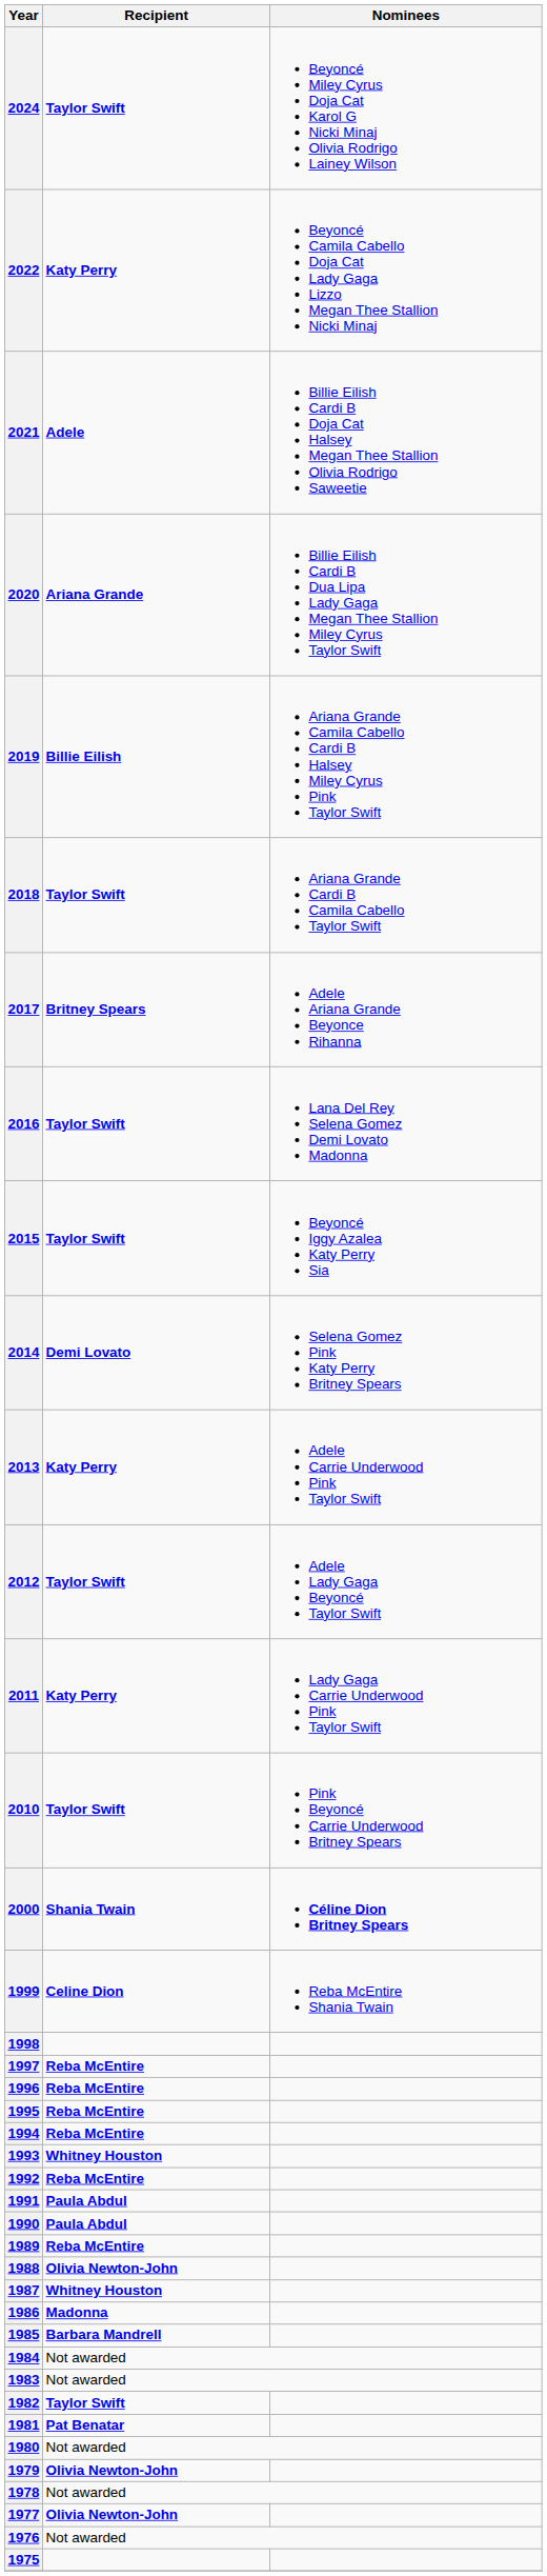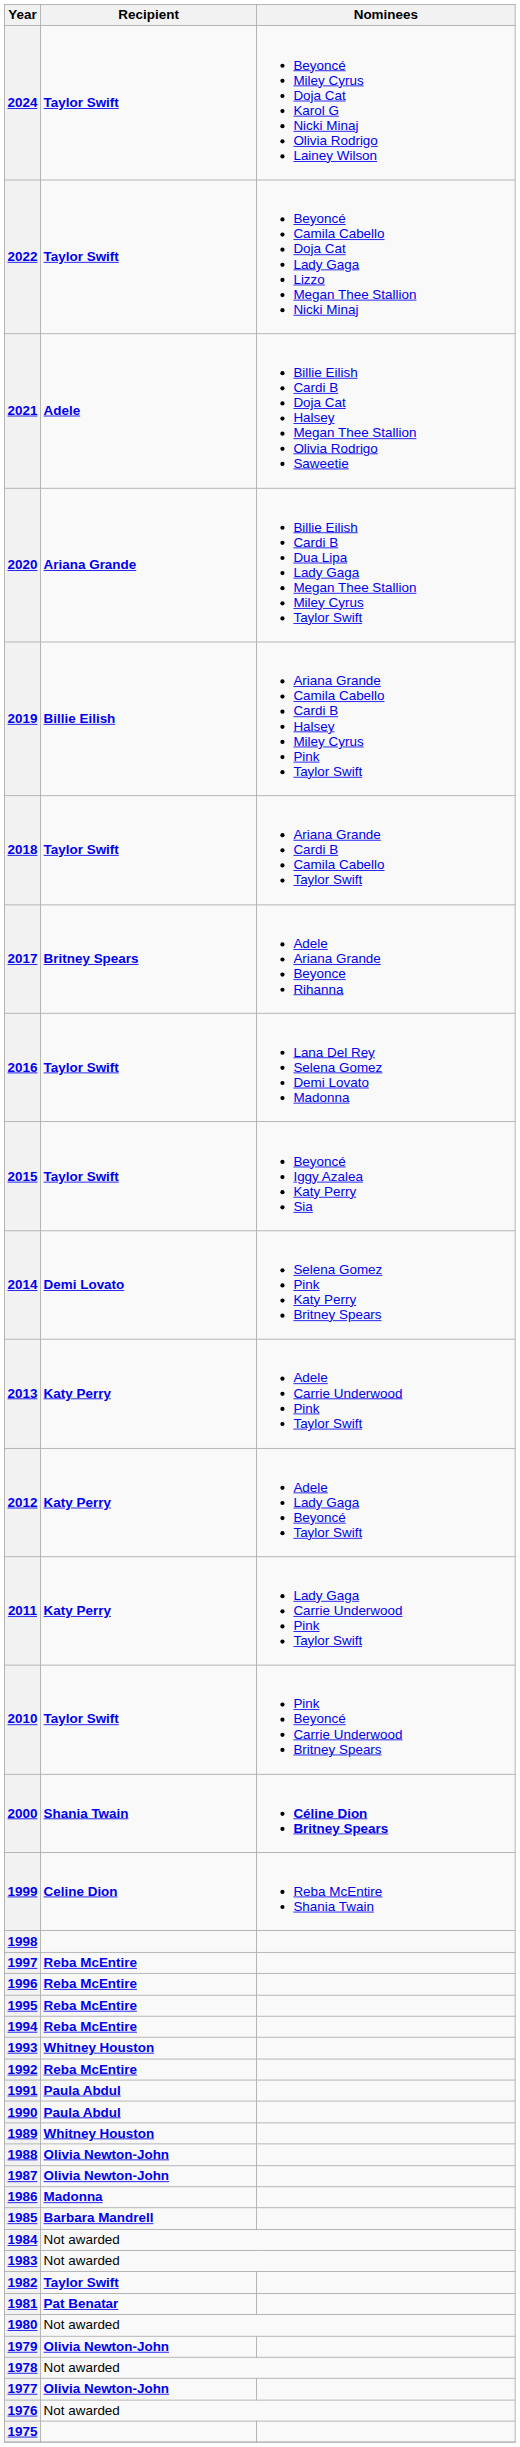2022 | Recipient: Katy Perry -> Taylor Swift
2012 | Recipient: Taylor Swift -> Katy Perry
1989 | Recipient: Reba McEntire -> Whitney Houston
1987 | Recipient: Whitney Houston -> Olivia Newton-John
